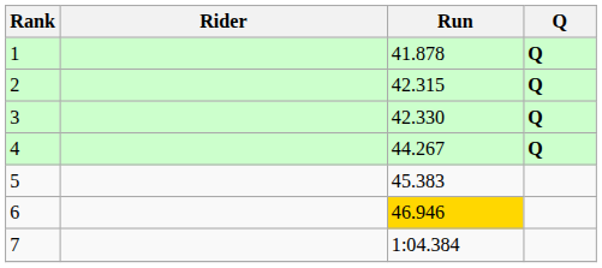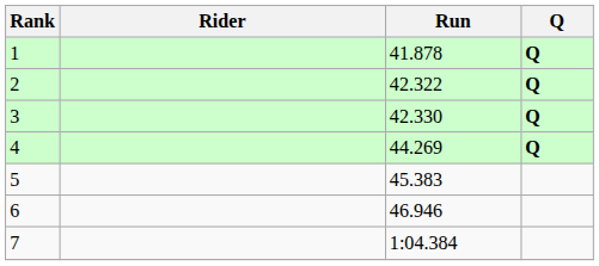2 | Run: 42.315 -> 42.322
4 | Run: 44.267 -> 44.269
6 | Run: gold background -> no background
